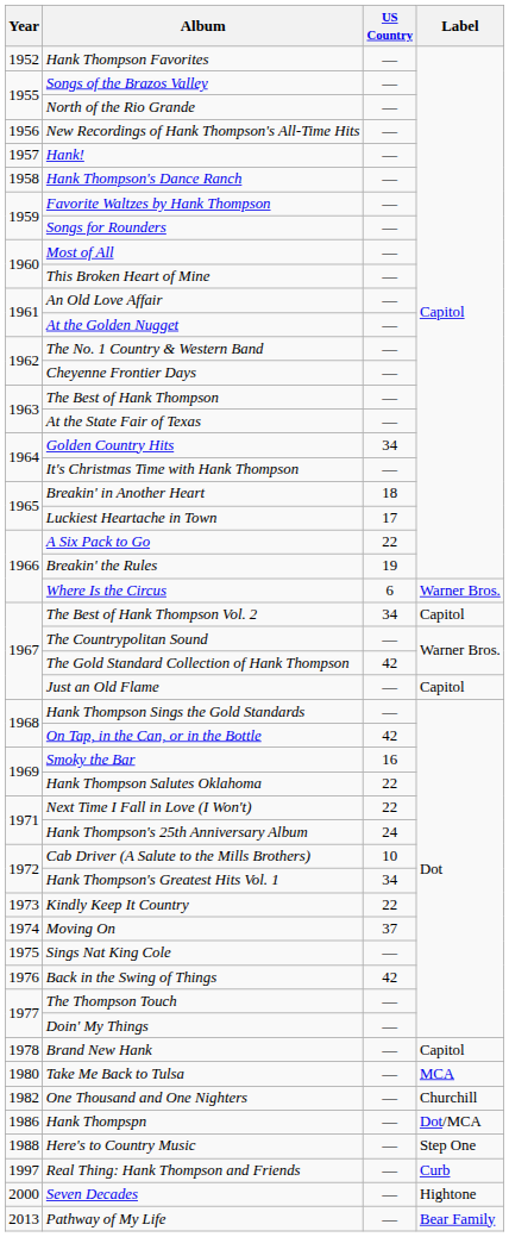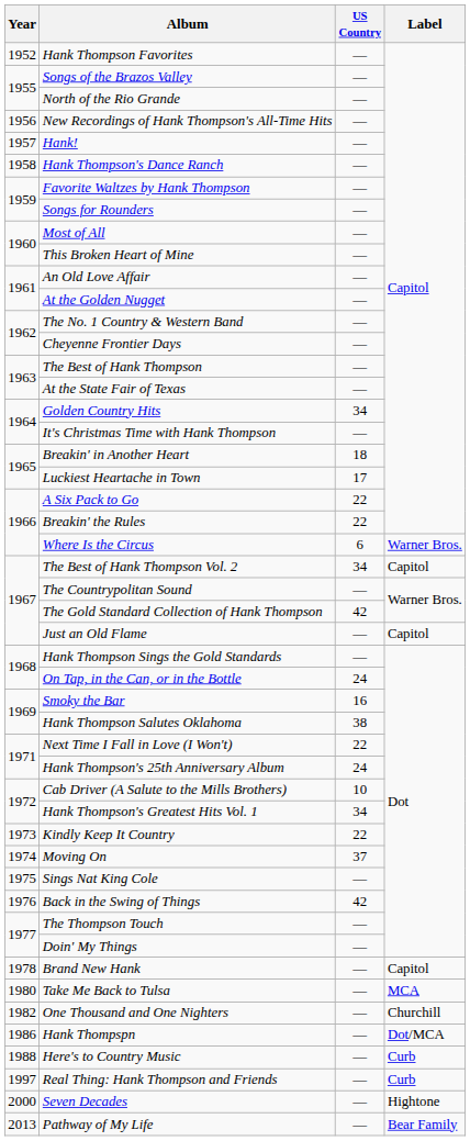Breakin' the Rules | US Country: 19 -> 22
On Tap, in the Can, or in the Bottle | US Country: 42 -> 24
Hank Thompson Salutes Oklahoma | US Country: 22 -> 38
Here's to Country Music | Label: Step One -> Curb
